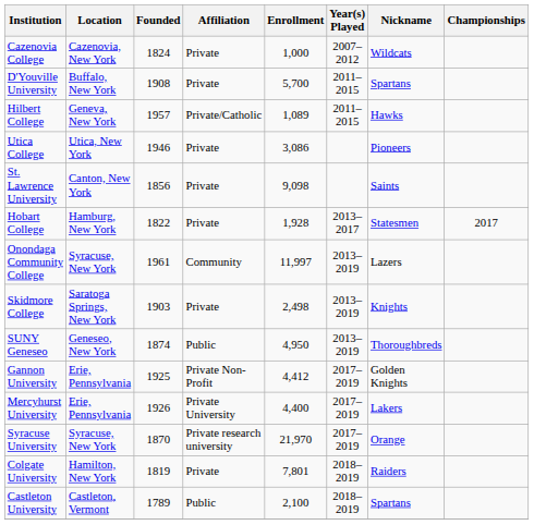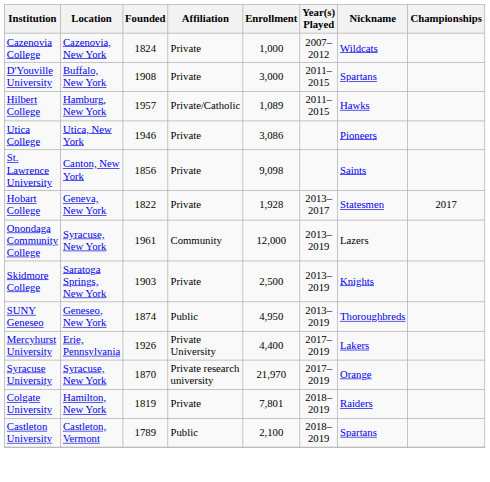D'Youville University | Enrollment: 5,700 -> 3,000
Hilbert College | Location: Geneva, New York -> Hamburg, New York
Hobart College | Location: Hamburg, New York -> Geneva, New York
Onondaga Community College | Enrollment: 11,997 -> 12,000
Skidmore College | Enrollment: 2,498 -> 2,500
- row: Gannon University | Erie, Pennsylvania | 1925 | Private Non-Profit | 4,412 | 2017–2019 | Golden Knights
